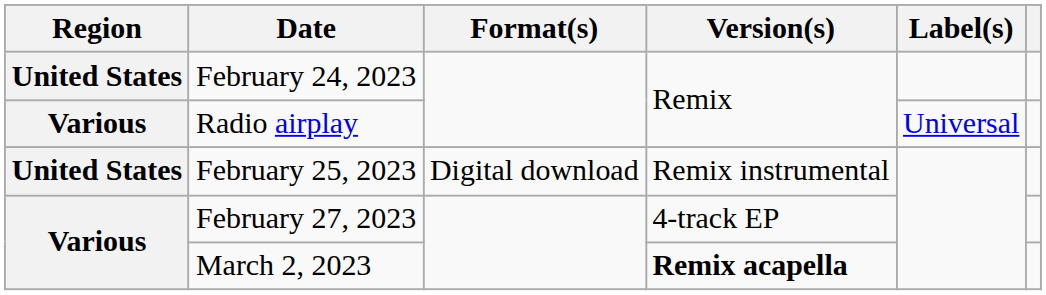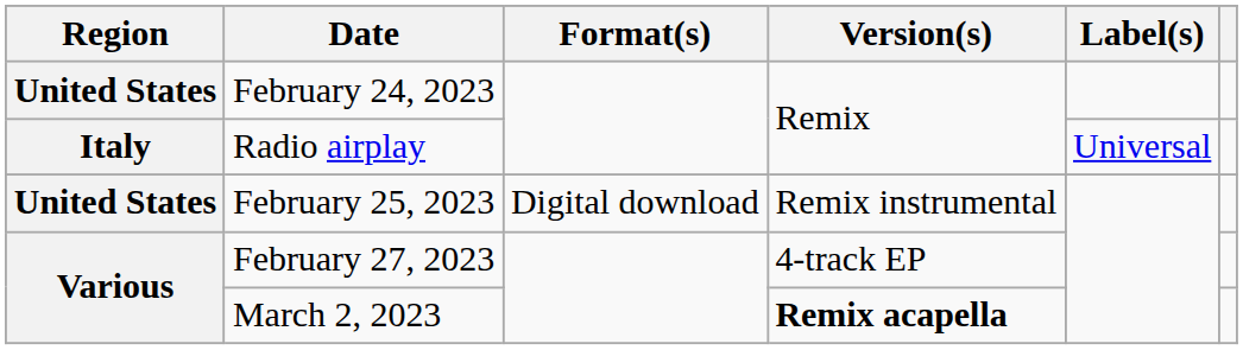Radio airplay | Region: Various -> Italy
